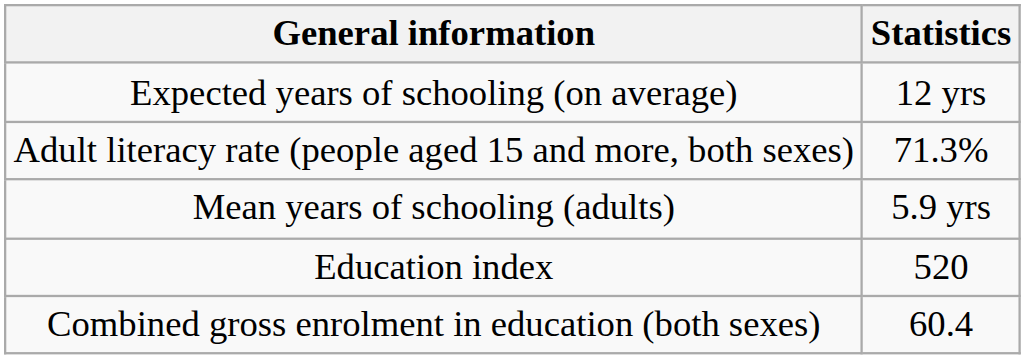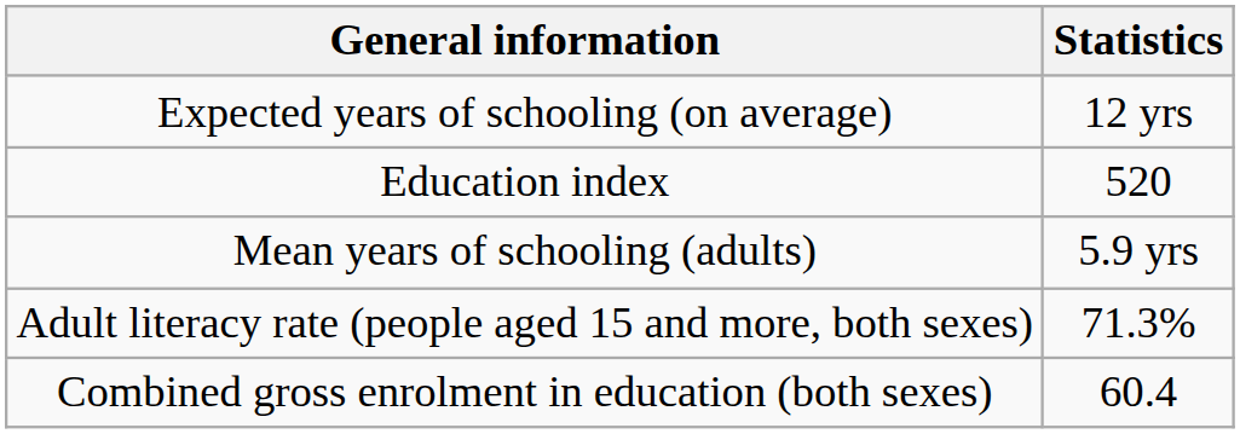rows swapped: Adult literacy rate (people aged 15 and more, both sexes) <-> Education index
